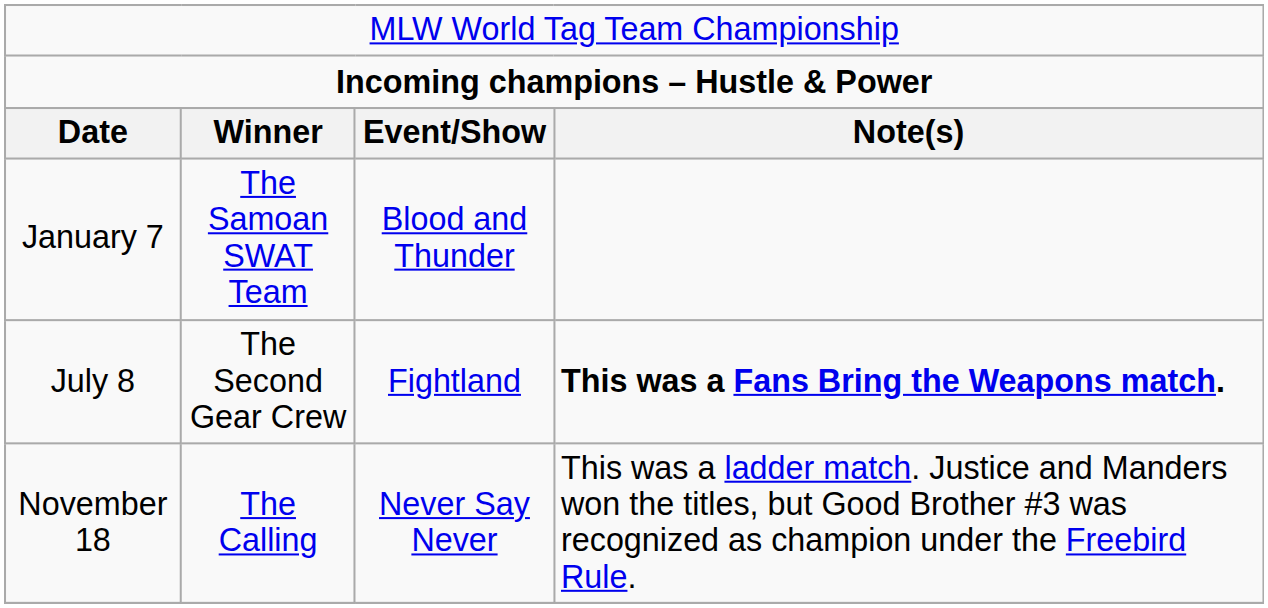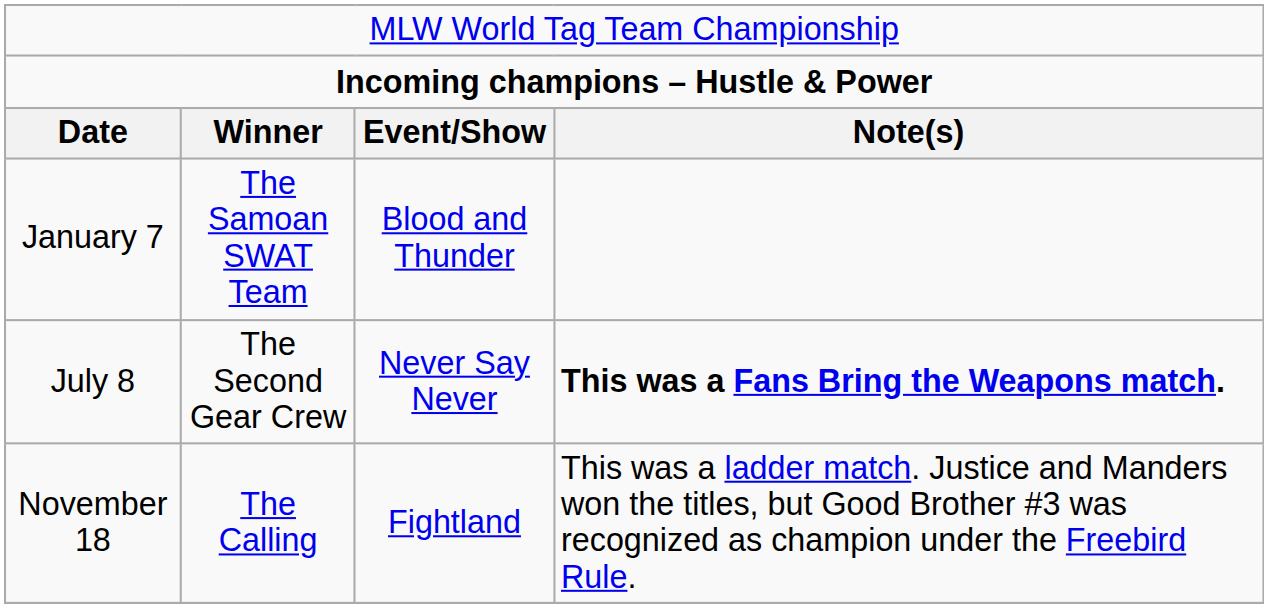July 8 | column 3: Fightland -> Never Say Never
November 18 | column 3: Never Say Never -> Fightland
